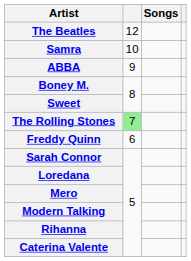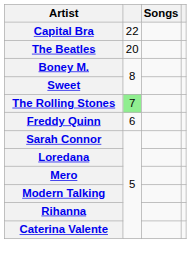+ row: Capital Bra | 22
The Beatles | column 2: 12 -> 20
- row: Samra | 10
- row: ABBA | 9
